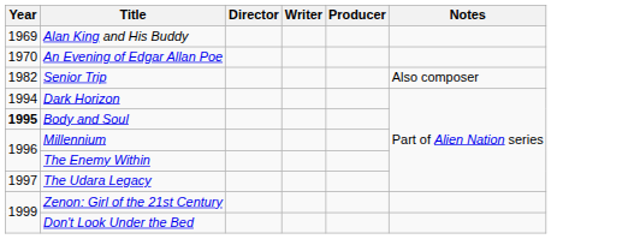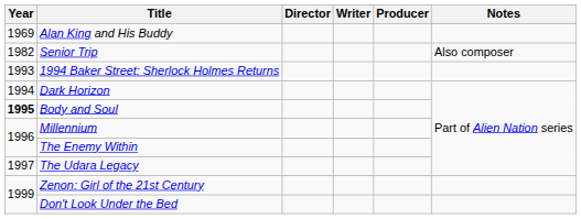- row: 1970 | An Evening of Edgar Allan Poe
+ row: 1993 | 1994 Baker Street: Sherlock Holmes Returns
